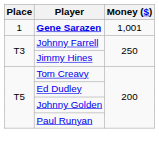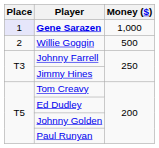Gene Sarazen | Place: no background -> lavender background
Gene Sarazen | Money ($): 1,001 -> 1,000
+ row: 2 | Willie Goggin | 500
